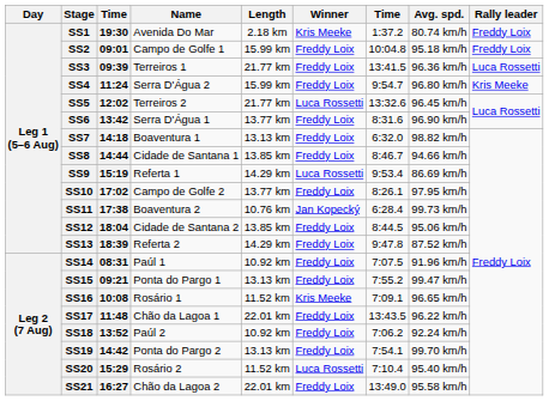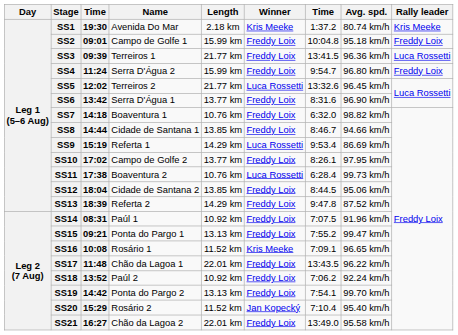SS1 | Rally leader: Freddy Loix -> Kris Meeke
SS4 | Rally leader: Kris Meeke -> Freddy Loix
SS7 | Length: 13.13 km -> 10.76 km
SS11 | Winner: Jan Kopecký -> Luca Rossetti
SS20 | Winner: Luca Rossetti -> Jan Kopecký
